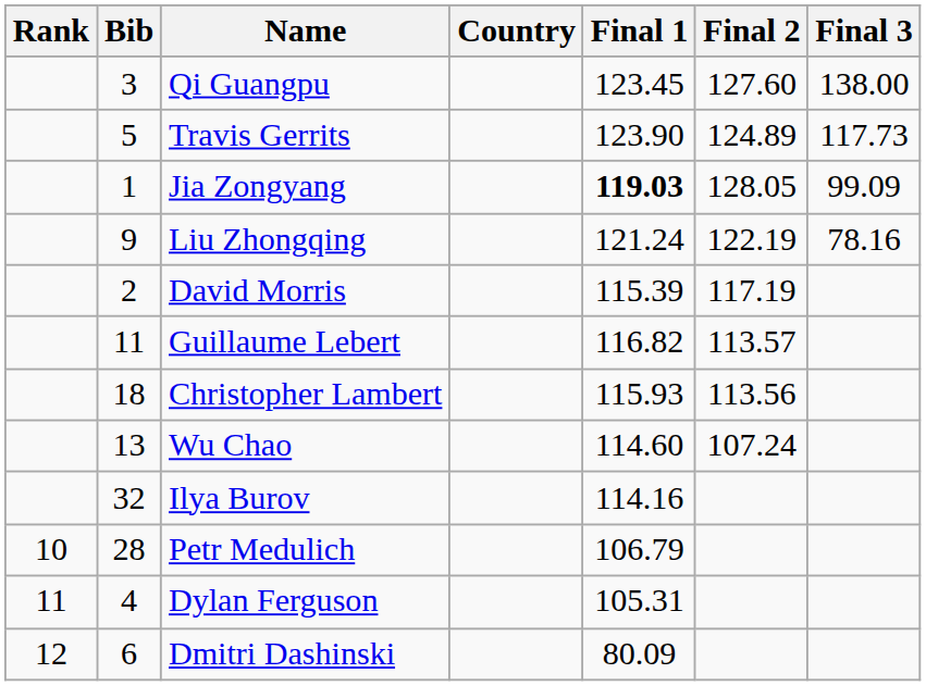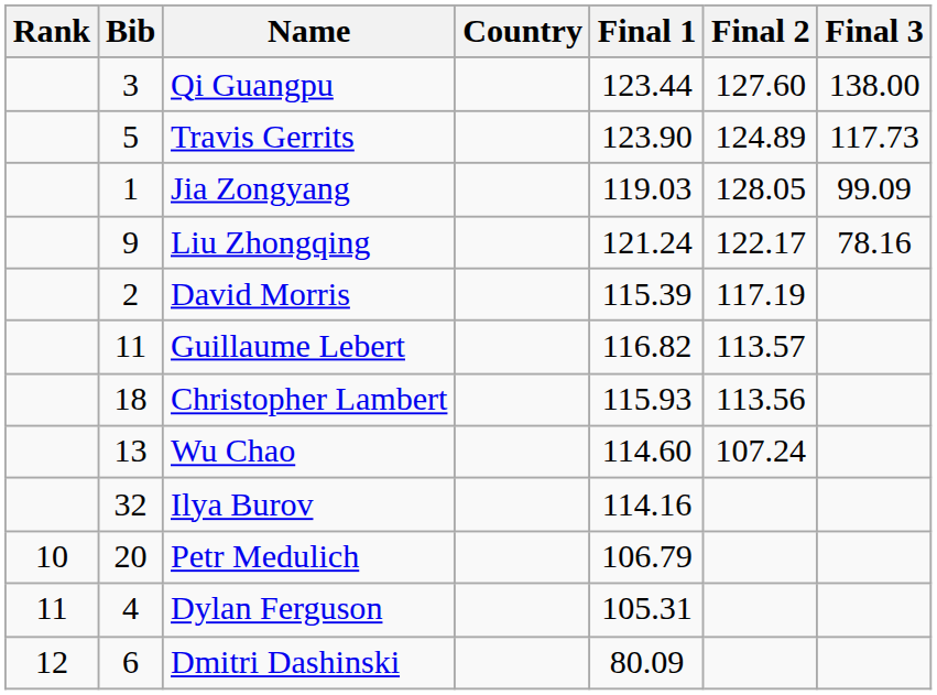Qi Guangpu | Final 1: 123.45 -> 123.44
Jia Zongyang | Final 1: bold -> normal
Liu Zhongqing | Final 2: 122.19 -> 122.17
Petr Medulich | Bib: 28 -> 20
